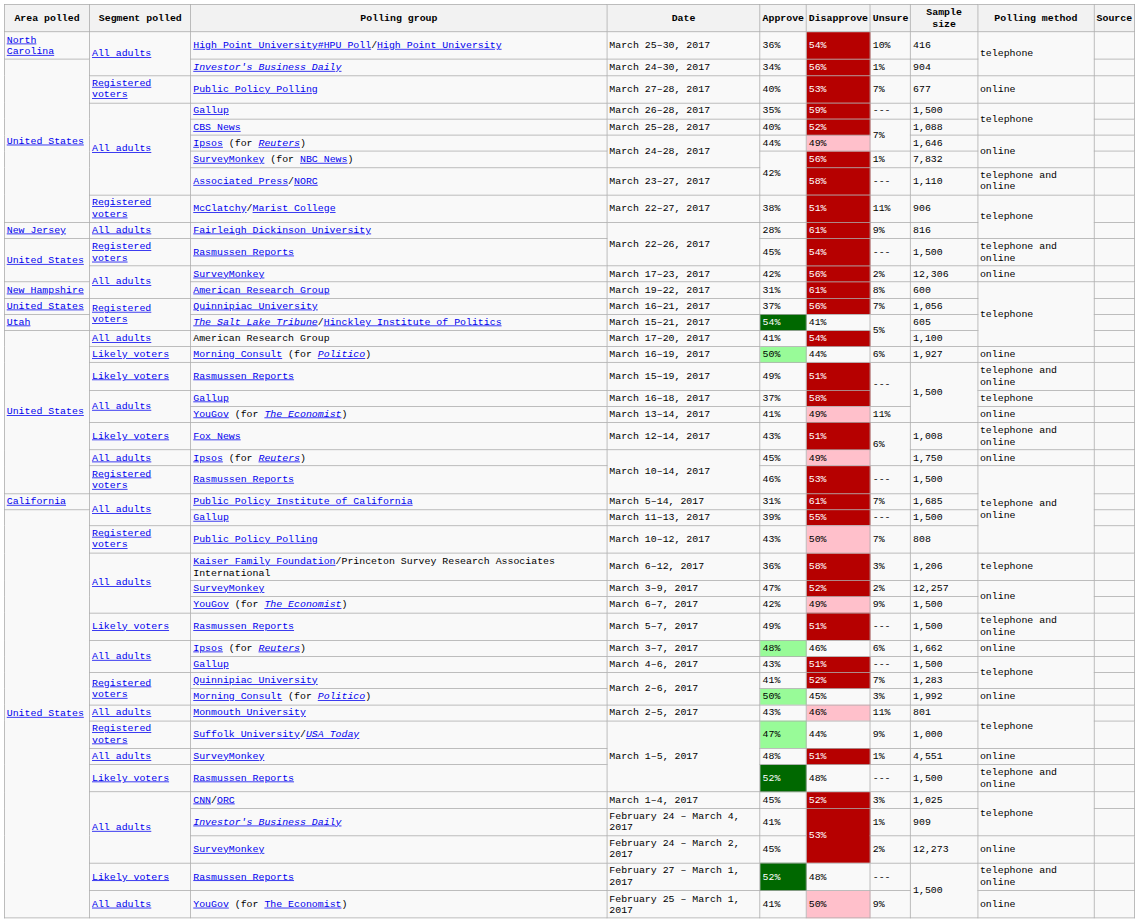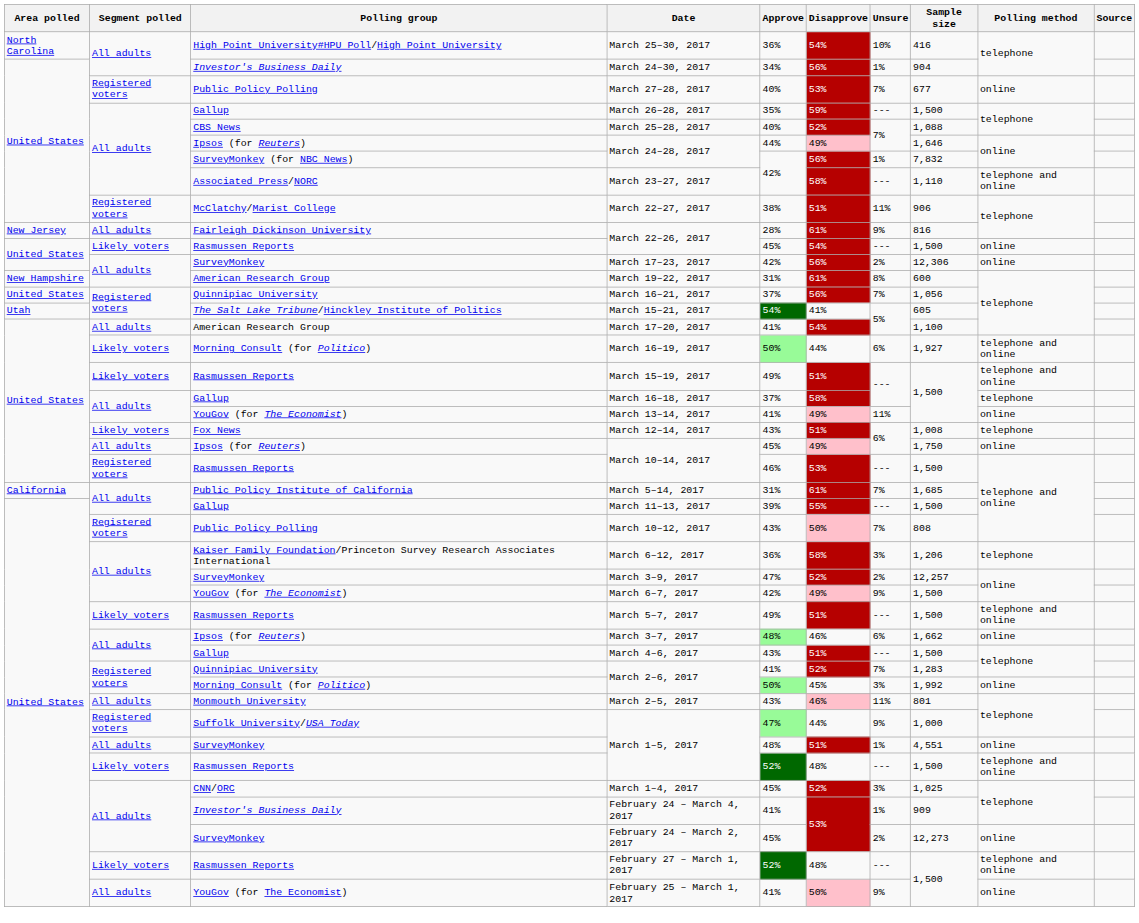Rasmussen Reports / March 22–26, 2017 | Segment polled: Registered voters -> Likely voters
Rasmussen Reports / March 22–26, 2017 | Polling method: telephone and online -> online
March 16–19, 2017 | Polling method: online -> telephone and online
March 12–14, 2017 | Polling method: telephone and online -> telephone
